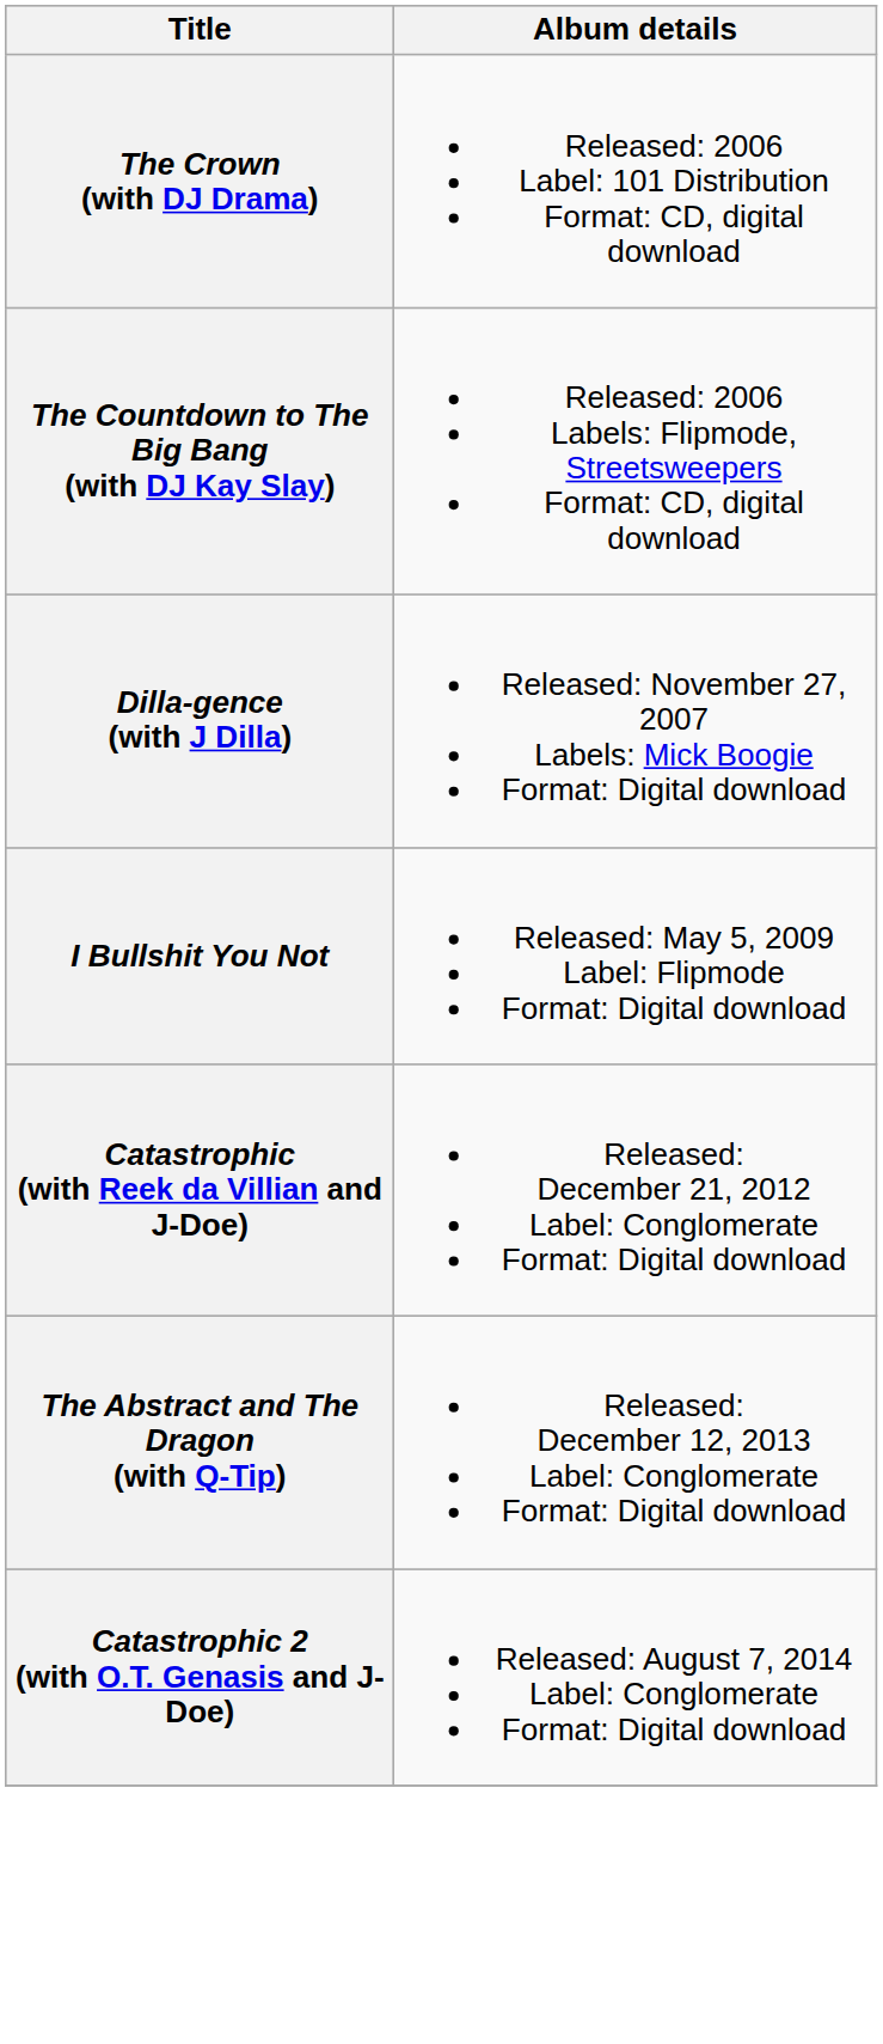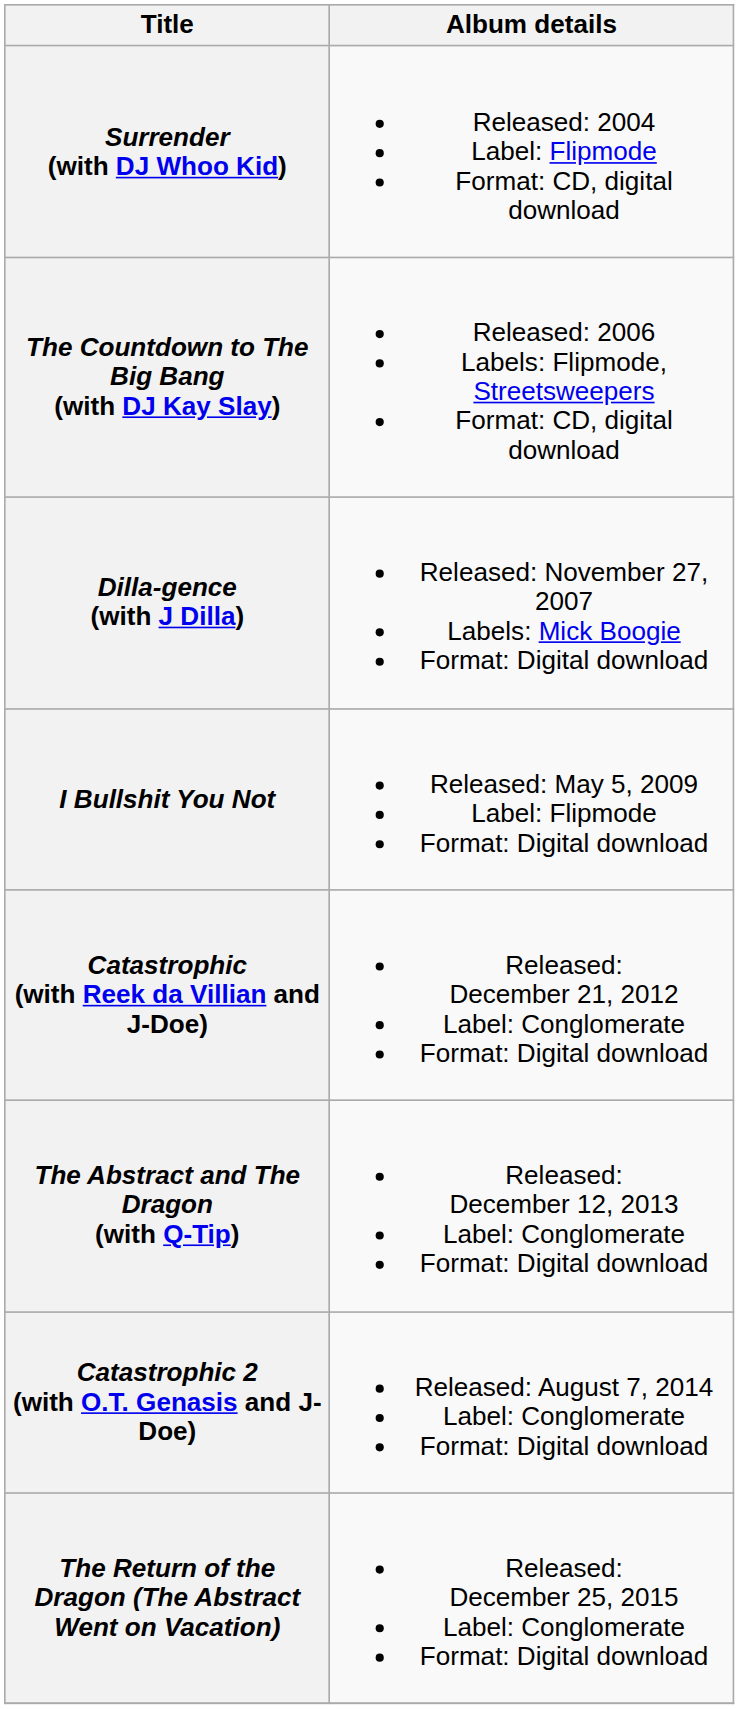+ row: Surrender (with DJ Whoo Kid) | Released: 2004 Label: Flipmode Format: CD, digital download
- row: The Crown (with DJ Drama) | Released: 2006 Label: 101 Distribution Format: CD, digital download
+ row: The Return of the Dragon (The Abstract Went on Vacation) | Released: December 25, 2015 Label: Conglomerate Format: Digital download
